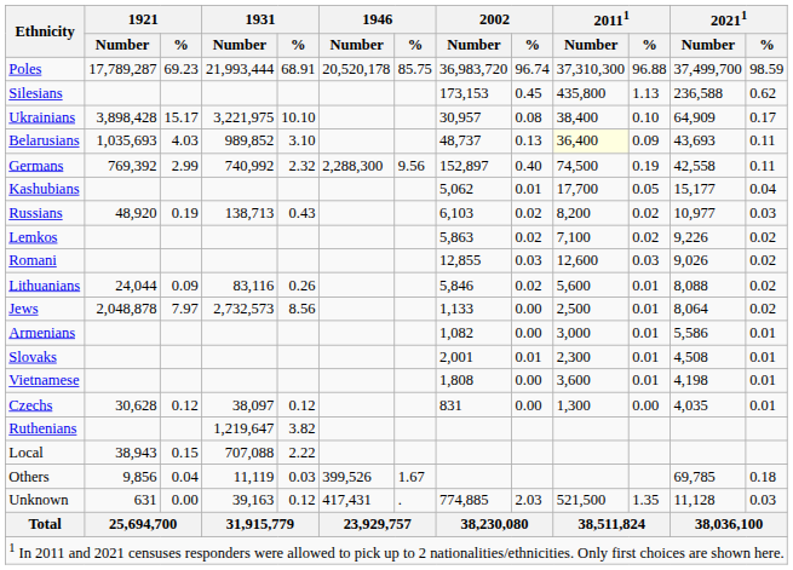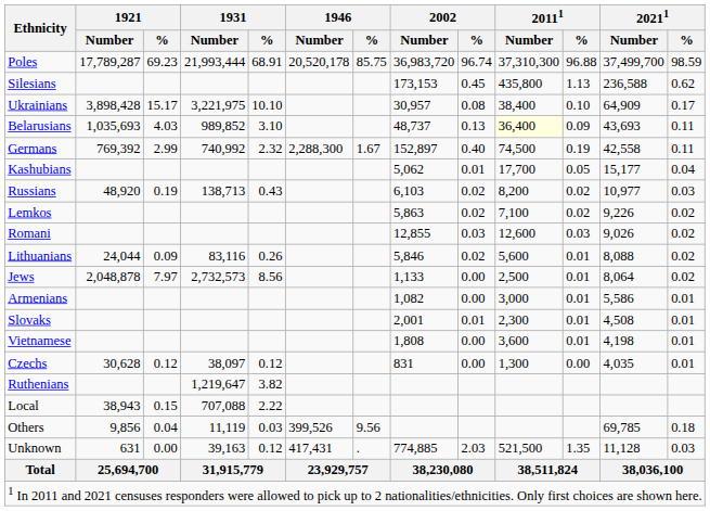Germans | 1946 / %: 9.56 -> 1.67
Others | 1946 / %: 1.67 -> 9.56
